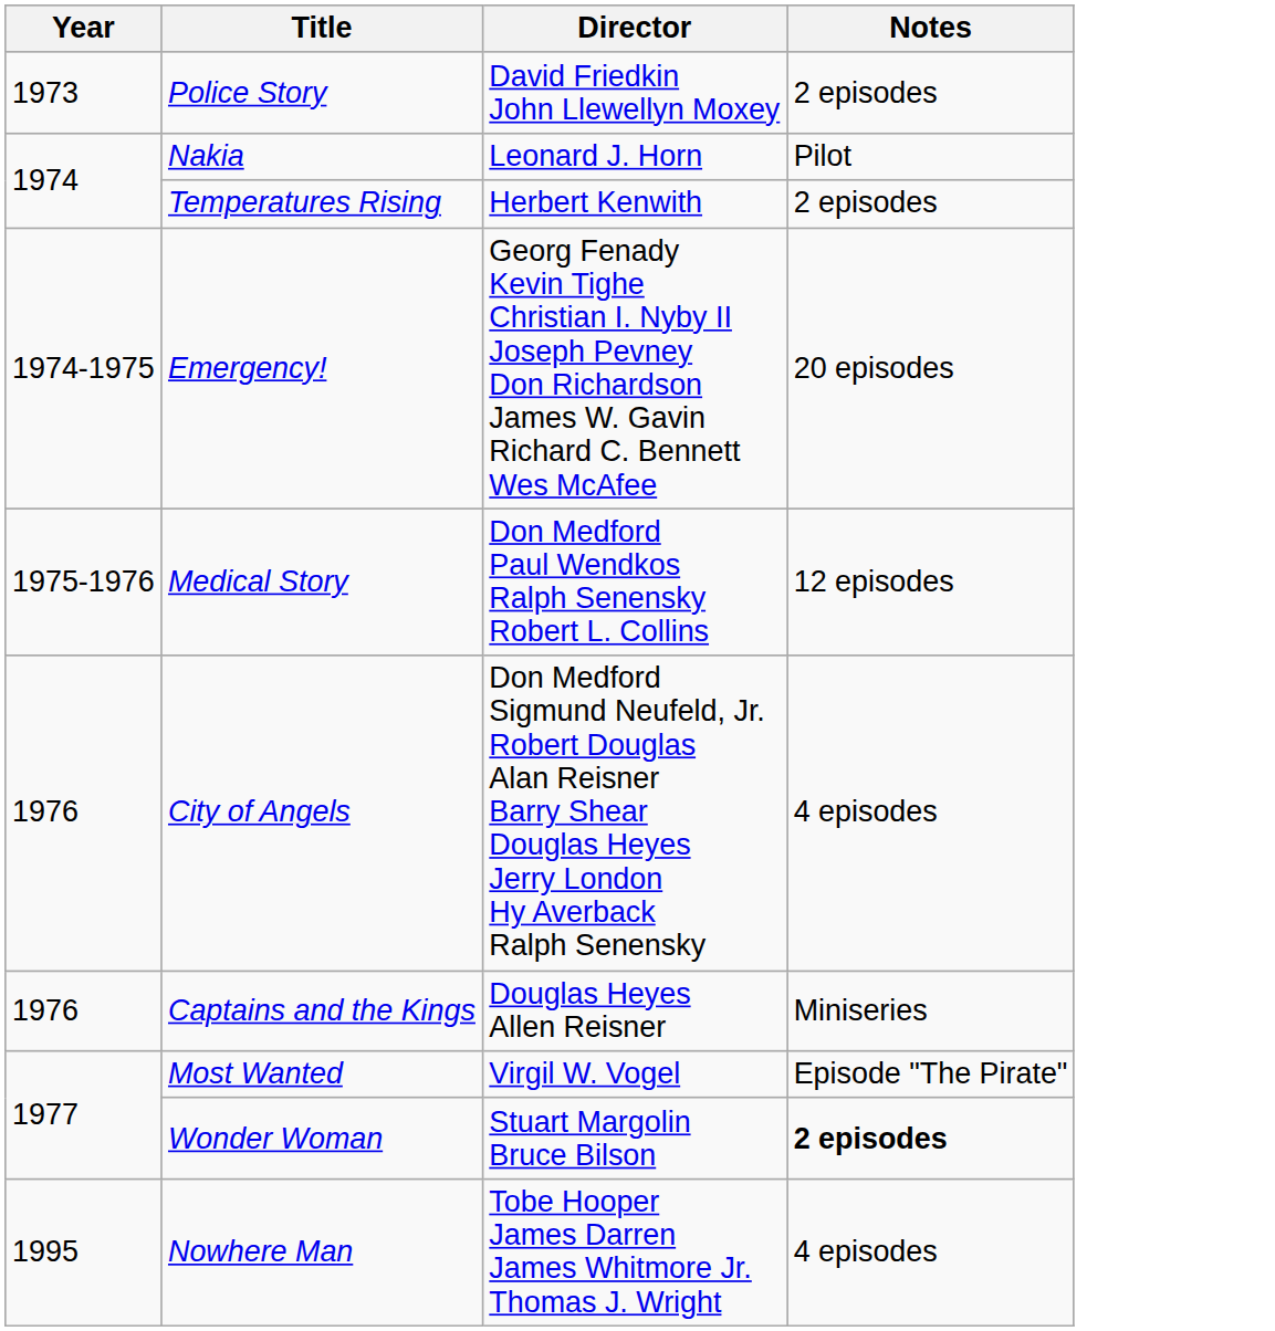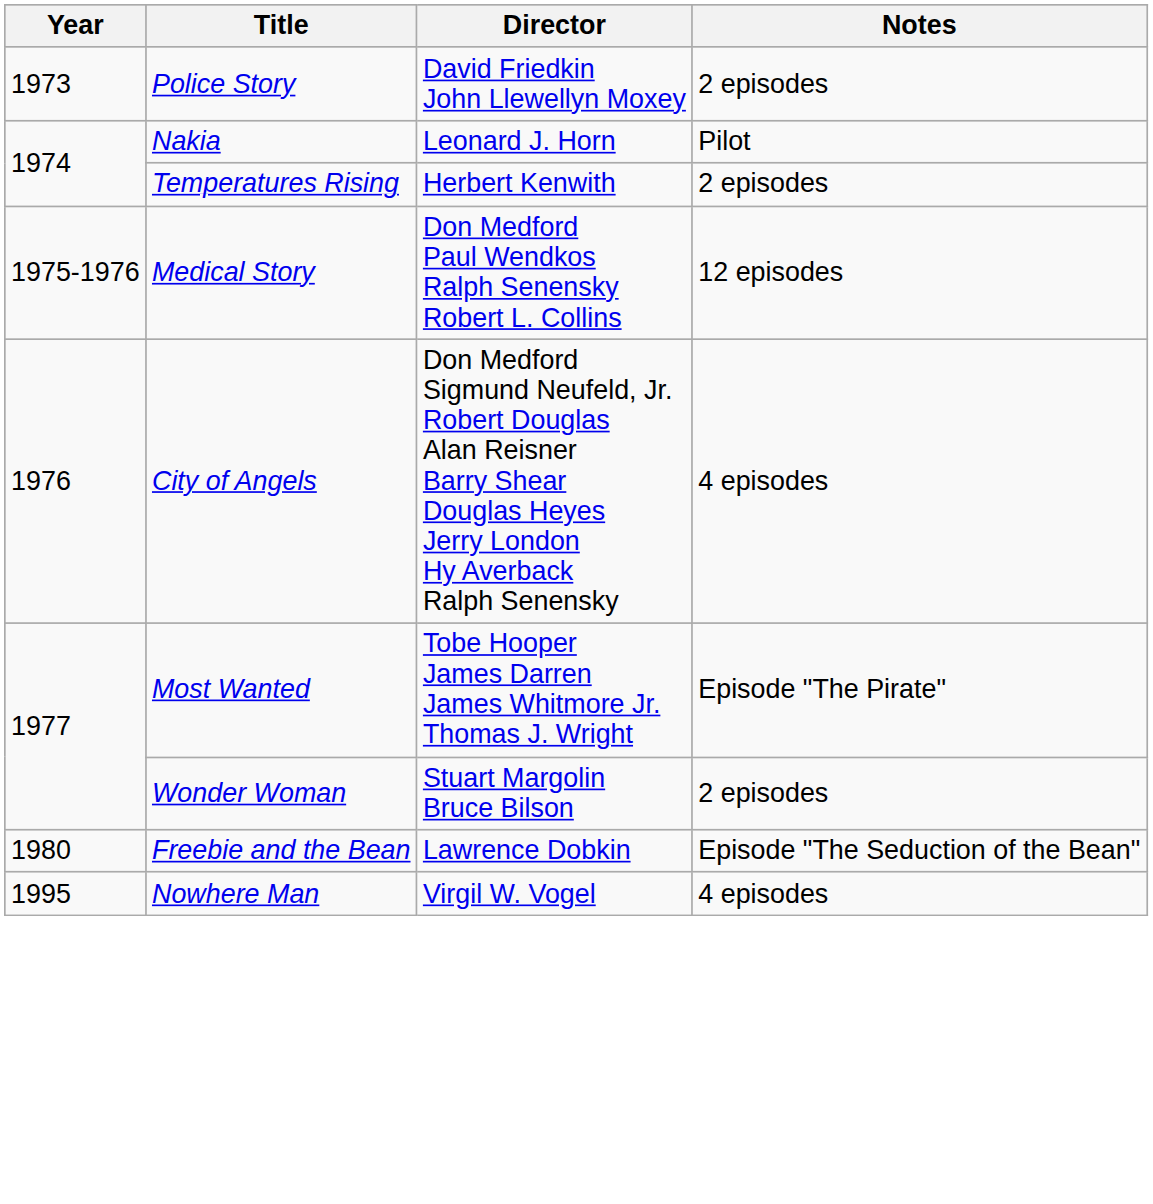- row: 1974-1975 | Emergency! | Georg Fenady Kevin Tighe Christian I. Nyby II Joseph Pevney Don Richardson James W. Gavin Richard C. Bennett Wes McAfee | 20 episodes
- row: 1976 | Captains and the Kings | Douglas Heyes Allen Reisner | Miniseries
Most Wanted | Director: Virgil W. Vogel -> Tobe Hooper James Darren James Whitmore Jr. Thomas J. Wright
Wonder Woman | Notes: bold -> normal
+ row: 1980 | Freebie and the Bean | Lawrence Dobkin | Episode "The Seduction of the Bean"
Nowhere Man | Director: Tobe Hooper James Darren James Whitmore Jr. Thomas J. Wright -> Virgil W. Vogel
